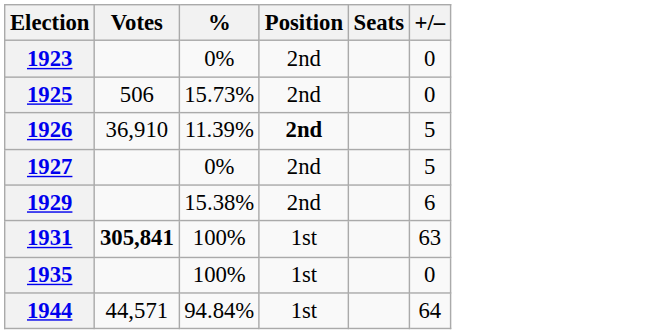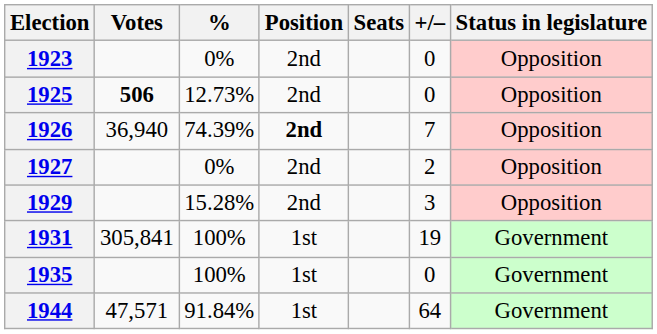+ column: Status in legislature | Opposition | Opposition | Opposition | Opposition | Opposition | Government | Government | Government
1925 | Votes: normal -> bold
1925 | %: 15.73% -> 12.73%
1926 | Votes: 36,910 -> 36,940
1926 | %: 11.39% -> 74.39%
1926 | +/–: 5 -> 7
1927 | +/–: 5 -> 2
1929 | %: 15.38% -> 15.28%
1929 | +/–: 6 -> 3
1931 | Votes: bold -> normal
1931 | +/–: 63 -> 19
1944 | Votes: 44,571 -> 47,571
1944 | %: 94.84% -> 91.84%
